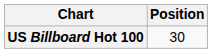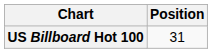US Billboard Hot 100 | Position: 30 -> 31
